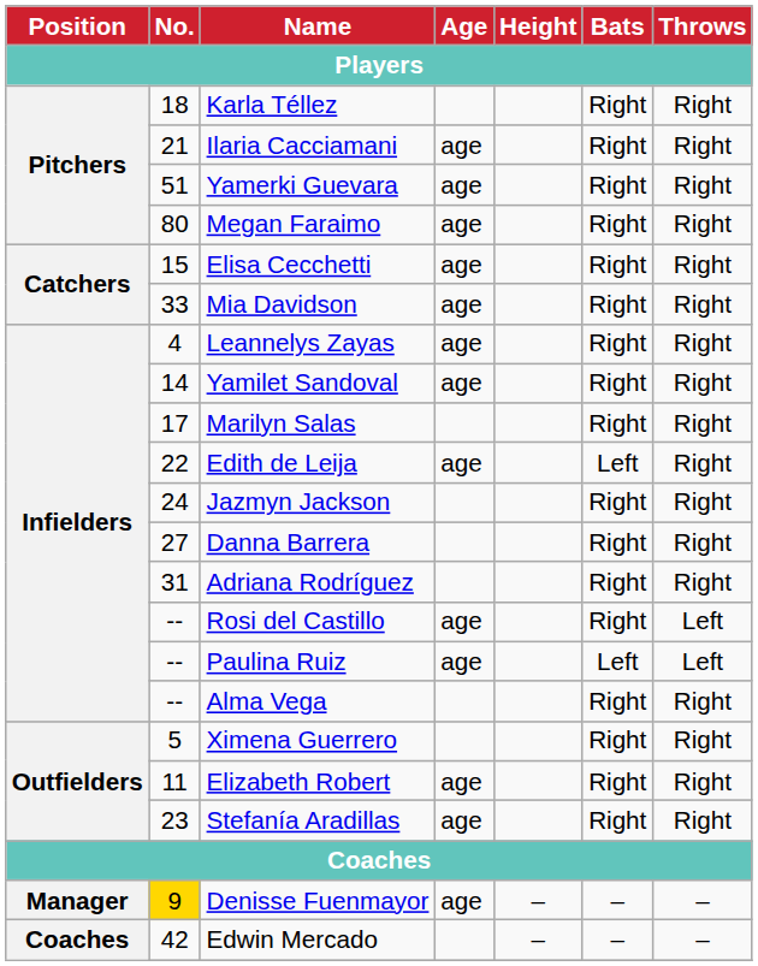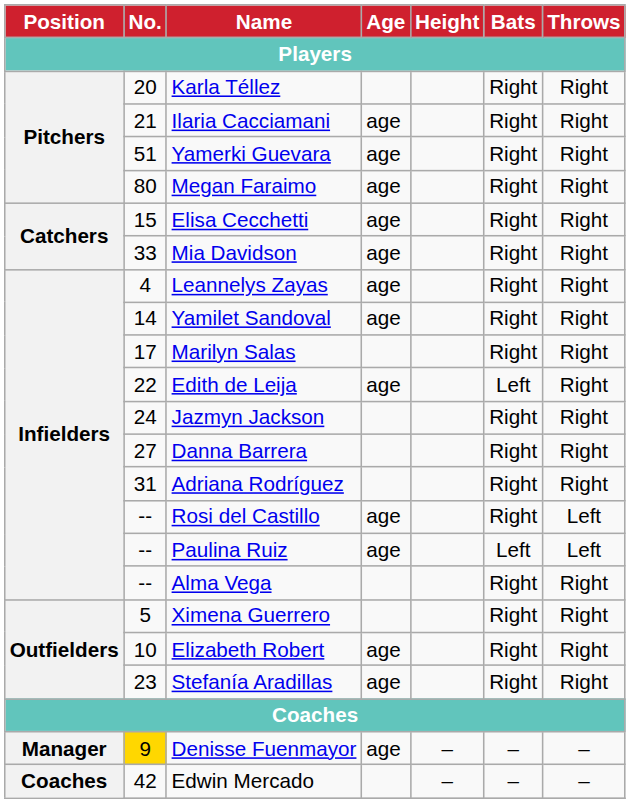Karla Téllez | No.: 18 -> 20
Elizabeth Robert | No.: 11 -> 10
